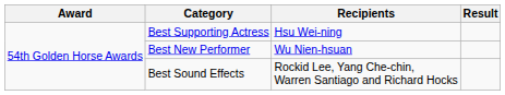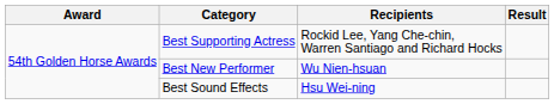Best Supporting Actress | Recipients: Hsu Wei-ning -> Rockid Lee, Yang Che-chin, Warren Santiago and Richard Hocks
Best Sound Effects | Recipients: Rockid Lee, Yang Che-chin, Warren Santiago and Richard Hocks -> Hsu Wei-ning
